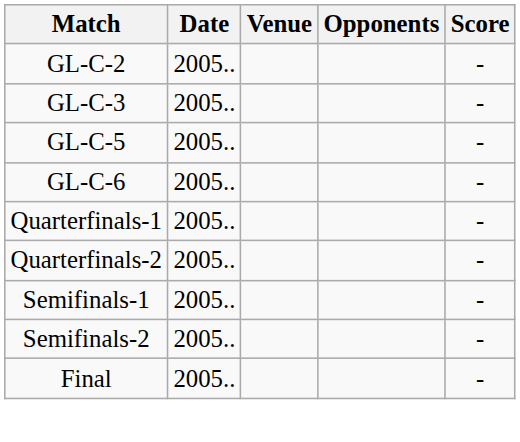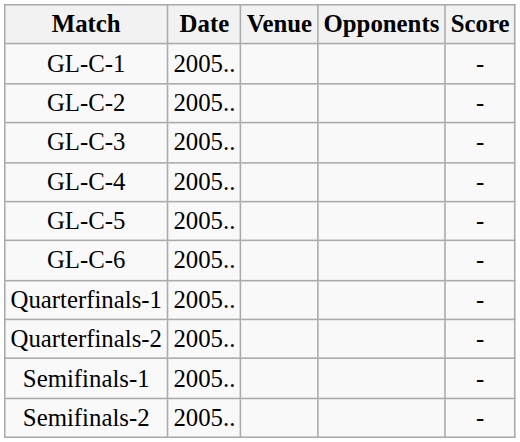+ row: GL-C-1 | 2005.. | -
+ row: GL-C-4 | 2005.. | -
- row: Final | 2005.. | -
